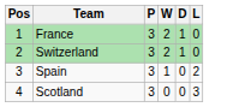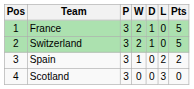+ column: Pts | 5 | 5 | 2 | 0
